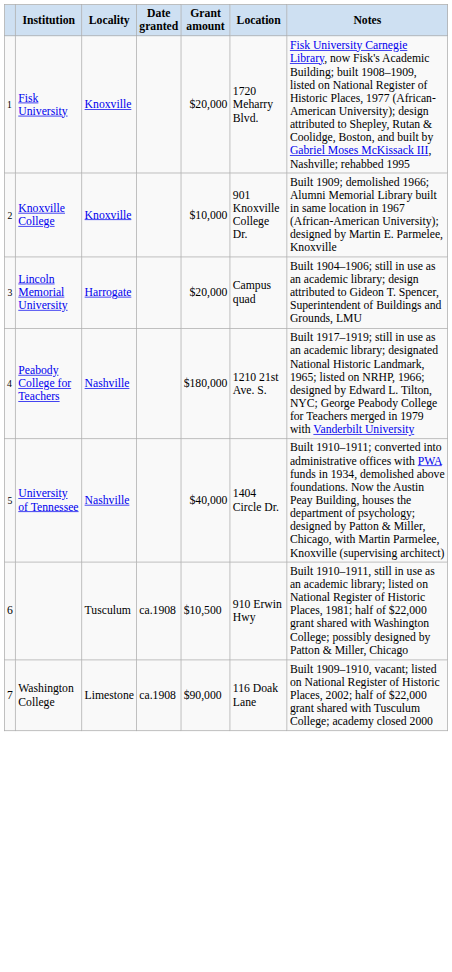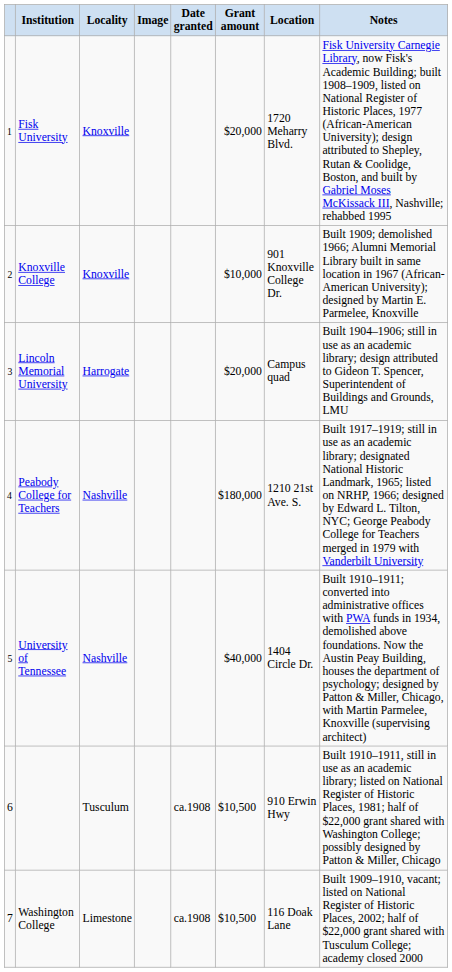+ column: Image
Washington College | Grant amount: $90,000 -> $10,500
